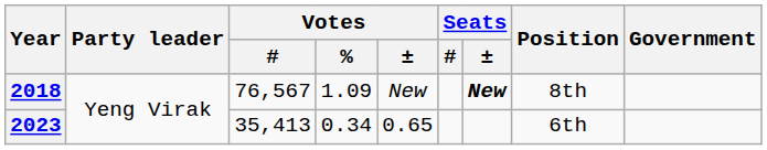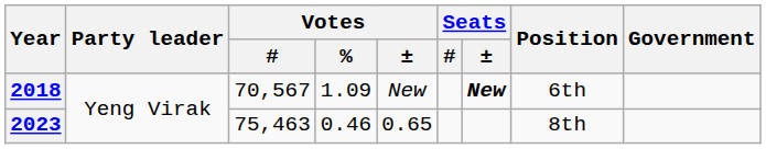2018 | Votes / #: 76,567 -> 70,567
2018 | Position: 8th -> 6th
2023 | Votes / #: 35,413 -> 75,463
2023 | Votes / %: 0.34 -> 0.46
2023 | Position: 6th -> 8th
